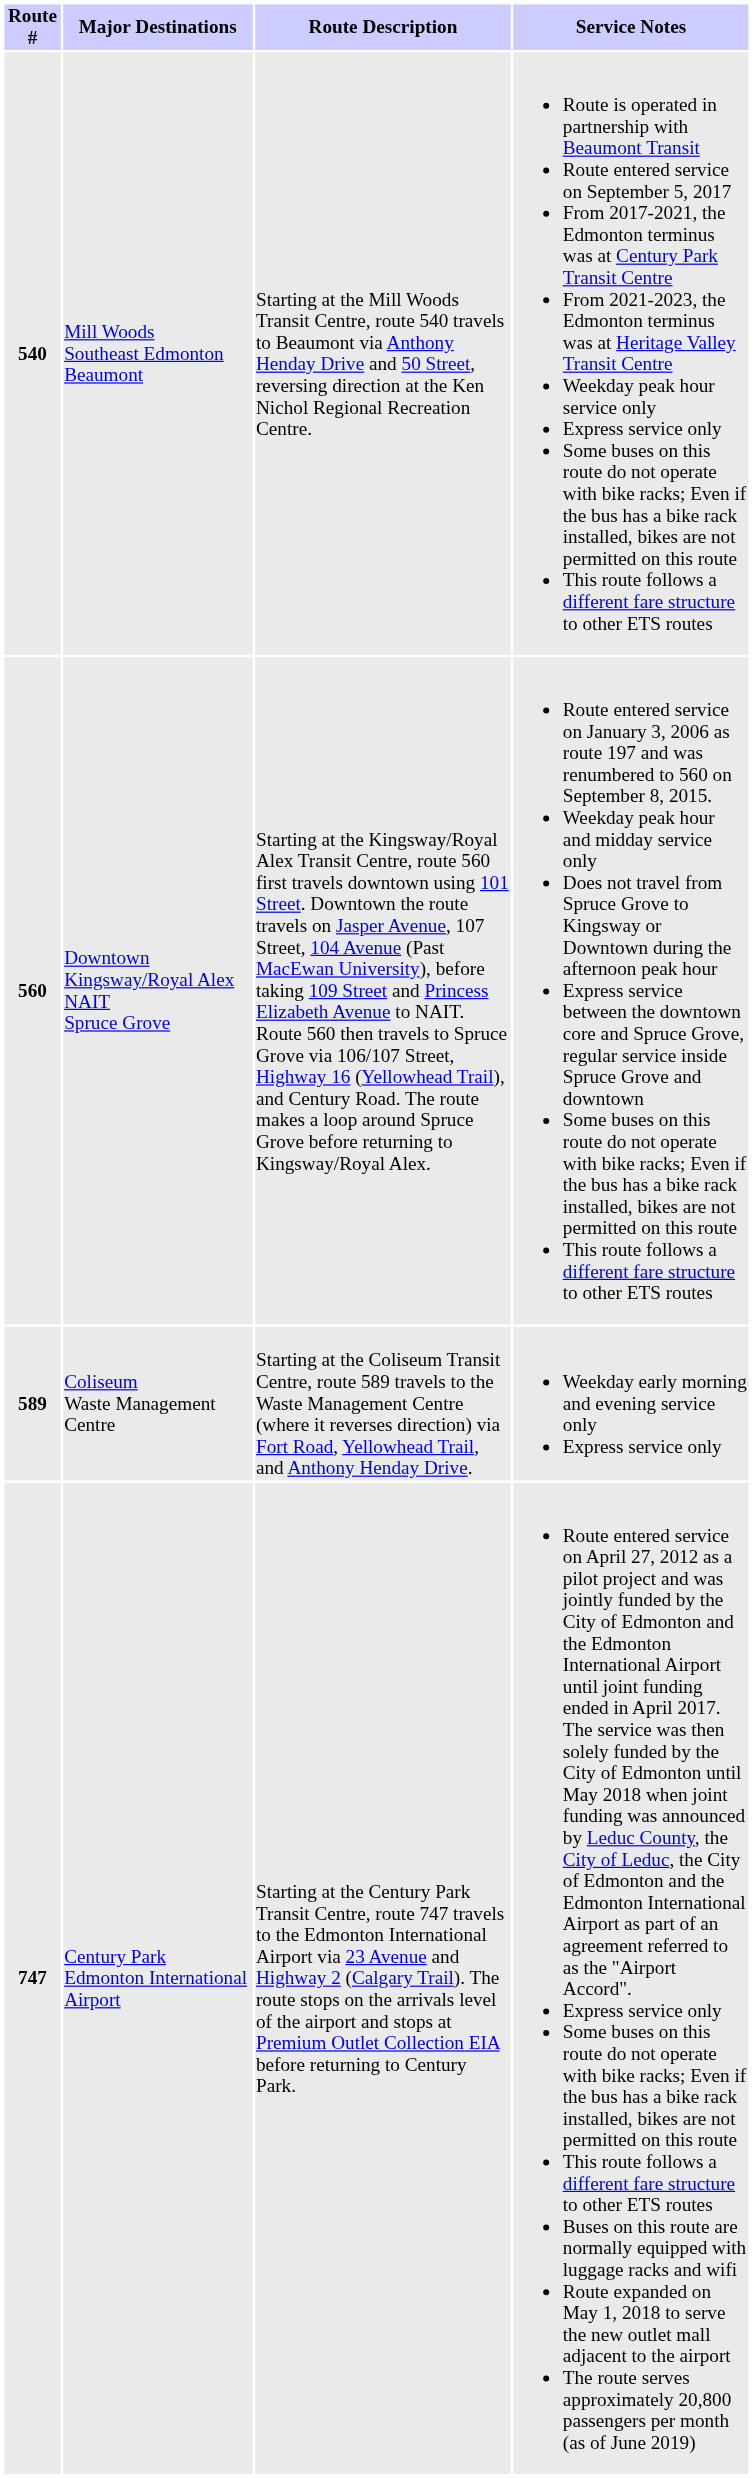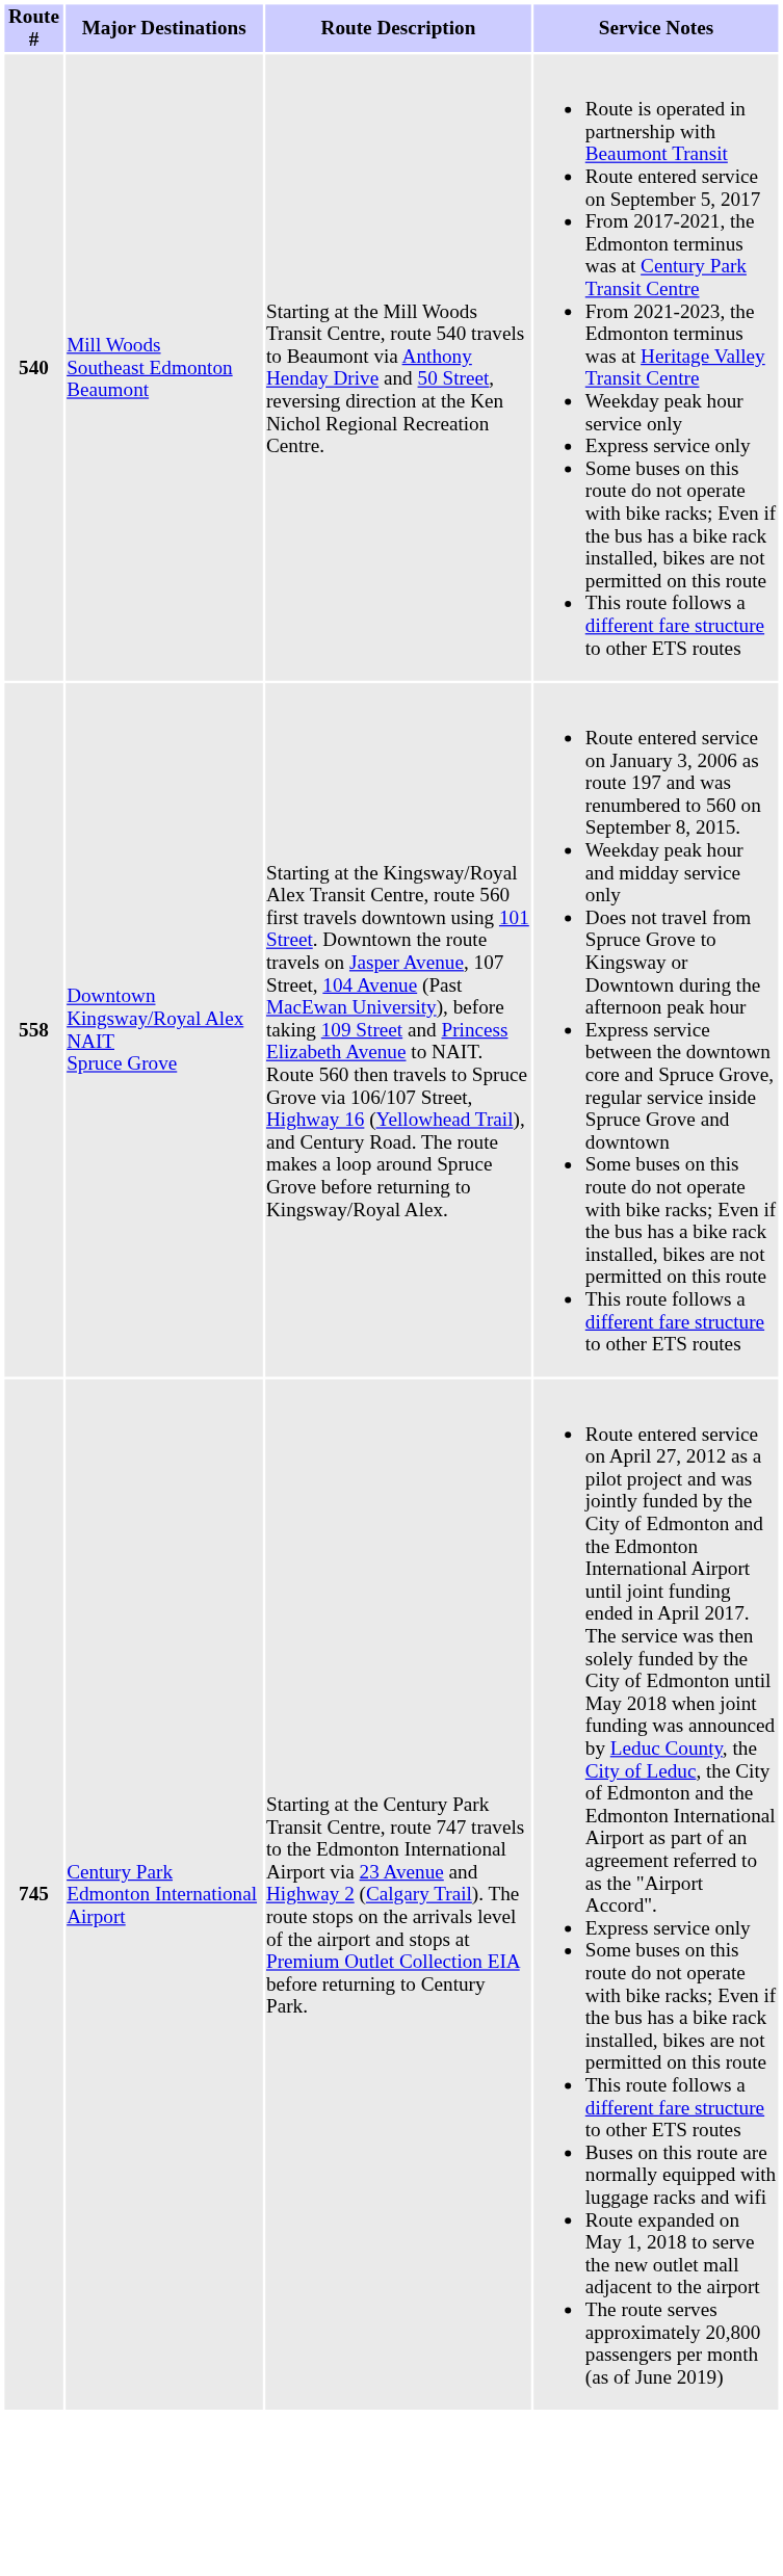Downtown Kingsway/Royal Alex NAIT Spruce Grove | Route #: 560 -> 558
- row: 589 | Coliseum Waste Management Centre | Starting at the Coliseum Transit Centre, route 589 travels to the Waste Management Centre (where it reverses direction) via Fort Road, Yellowhead Trail, and Anthony Henday Drive. | Weekday early morning and evening service only Express service only
Century Park Edmonton International Airport | Route #: 747 -> 745
